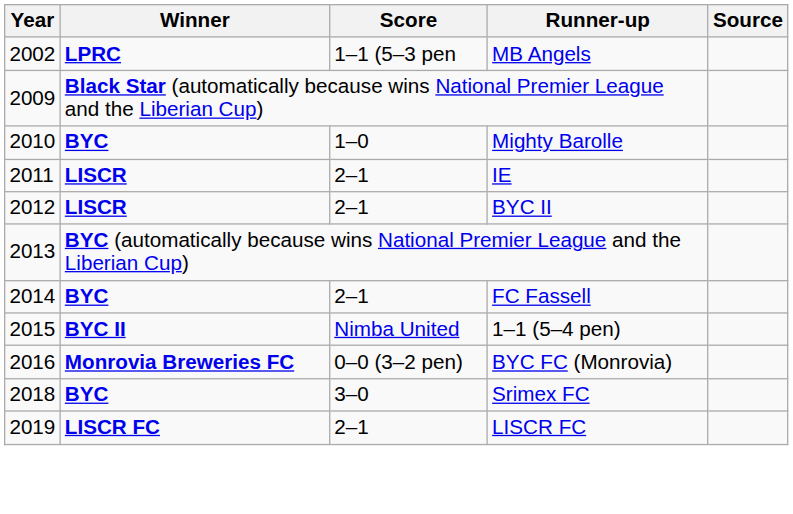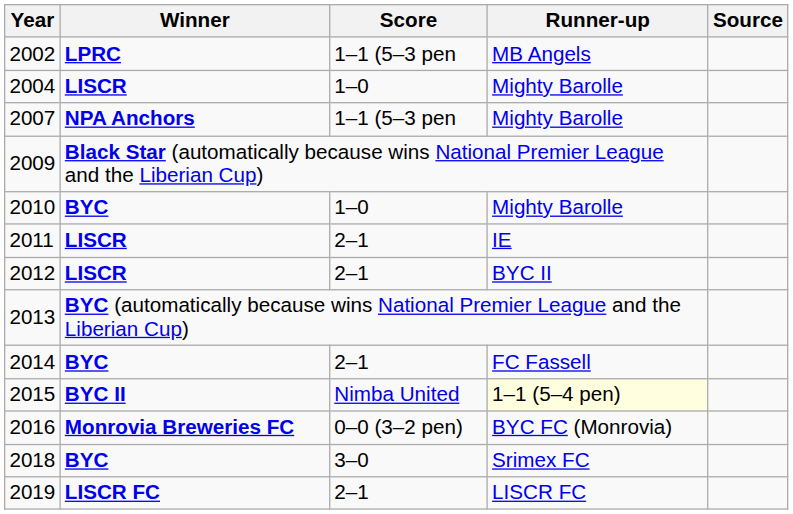+ row: 2004 | LISCR | 1–0 | Mighty Barolle
+ row: 2007 | NPA Anchors | 1–1 (5–3 pen | Mighty Barolle
2015 | Runner-up: no background -> lightyellow background
